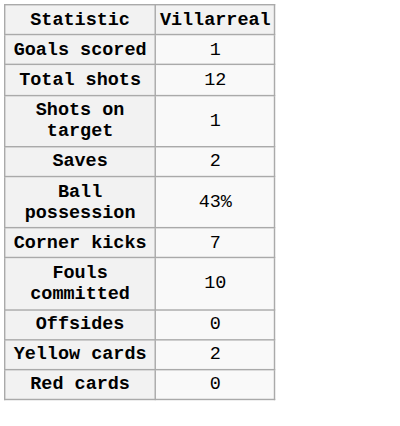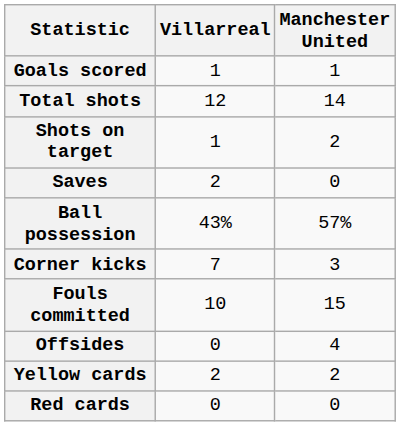+ column: Manchester United | 1 | 14 | 2 | 0 | 57% | 3 | 15 | 4 | 2 | 0
